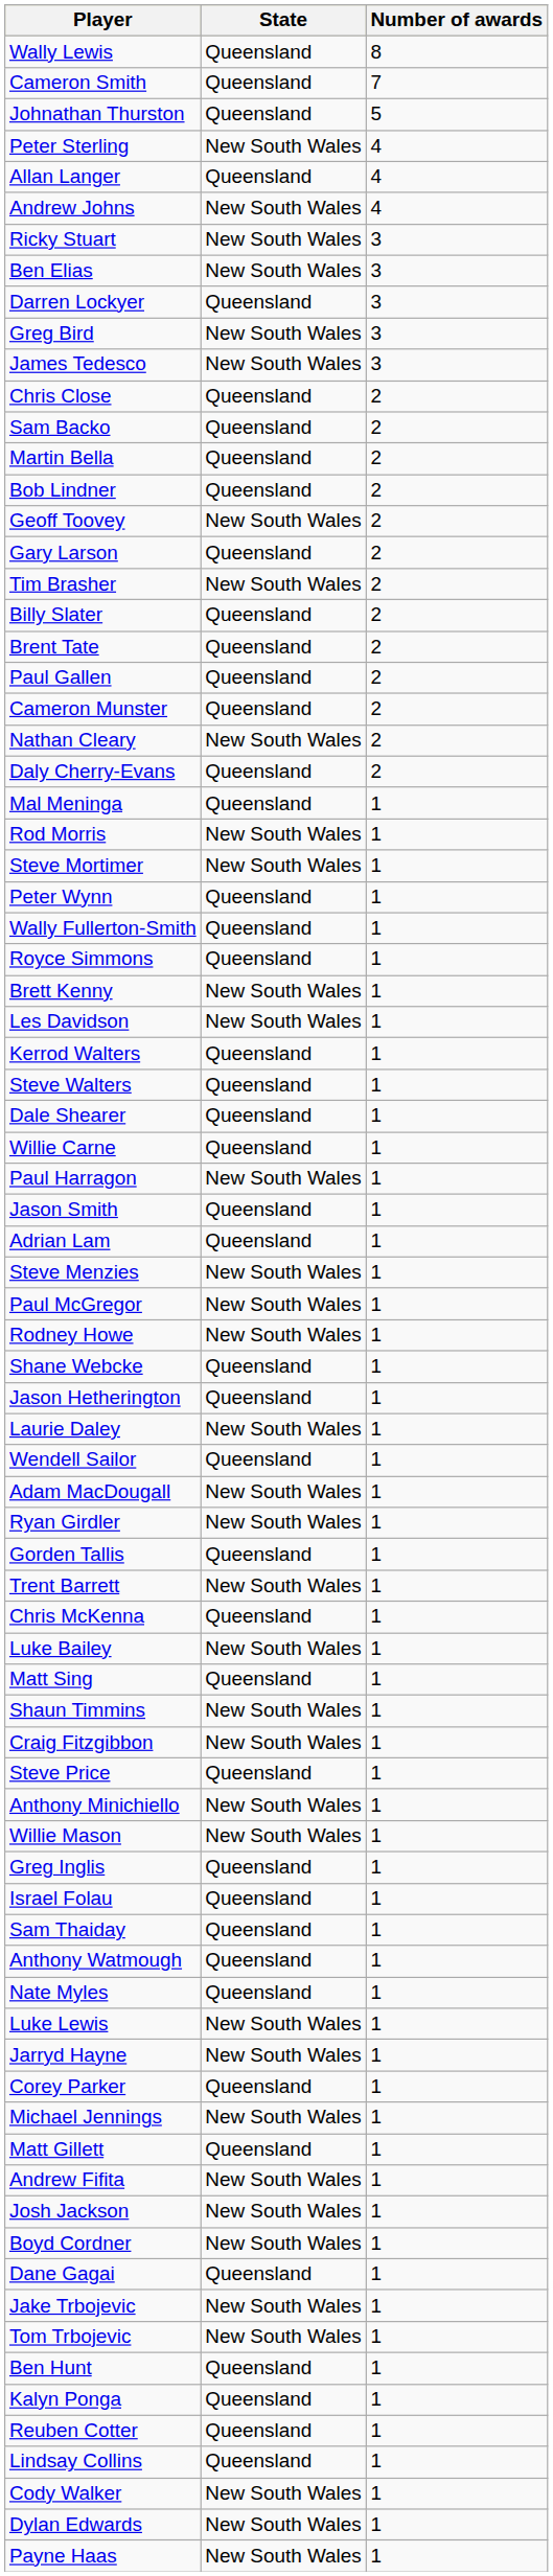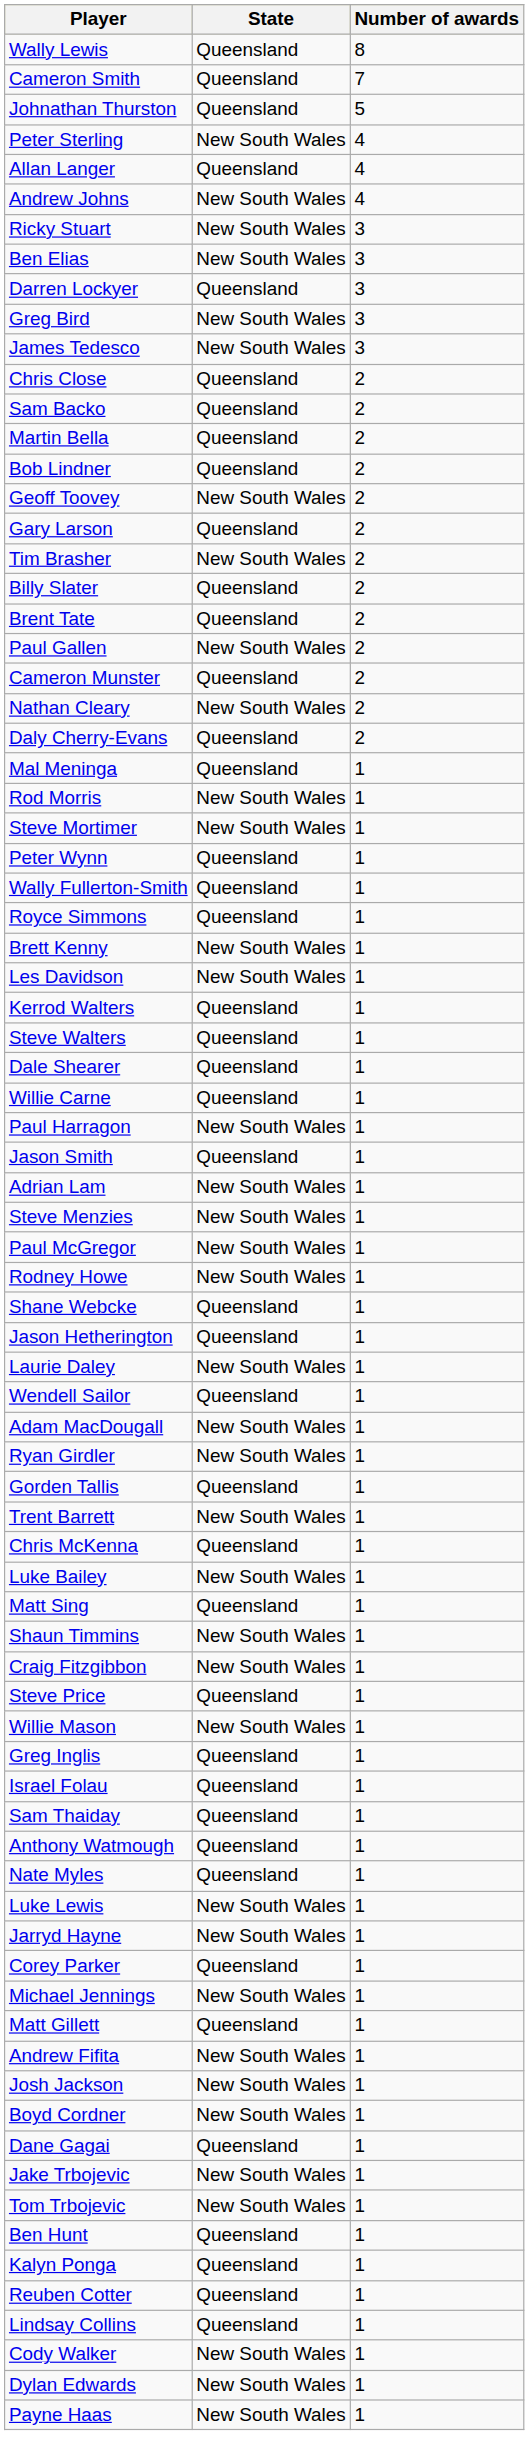Paul Gallen | State: Queensland -> New South Wales
Adrian Lam | State: Queensland -> New South Wales
- row: Anthony Minichiello | New South Wales | 1
